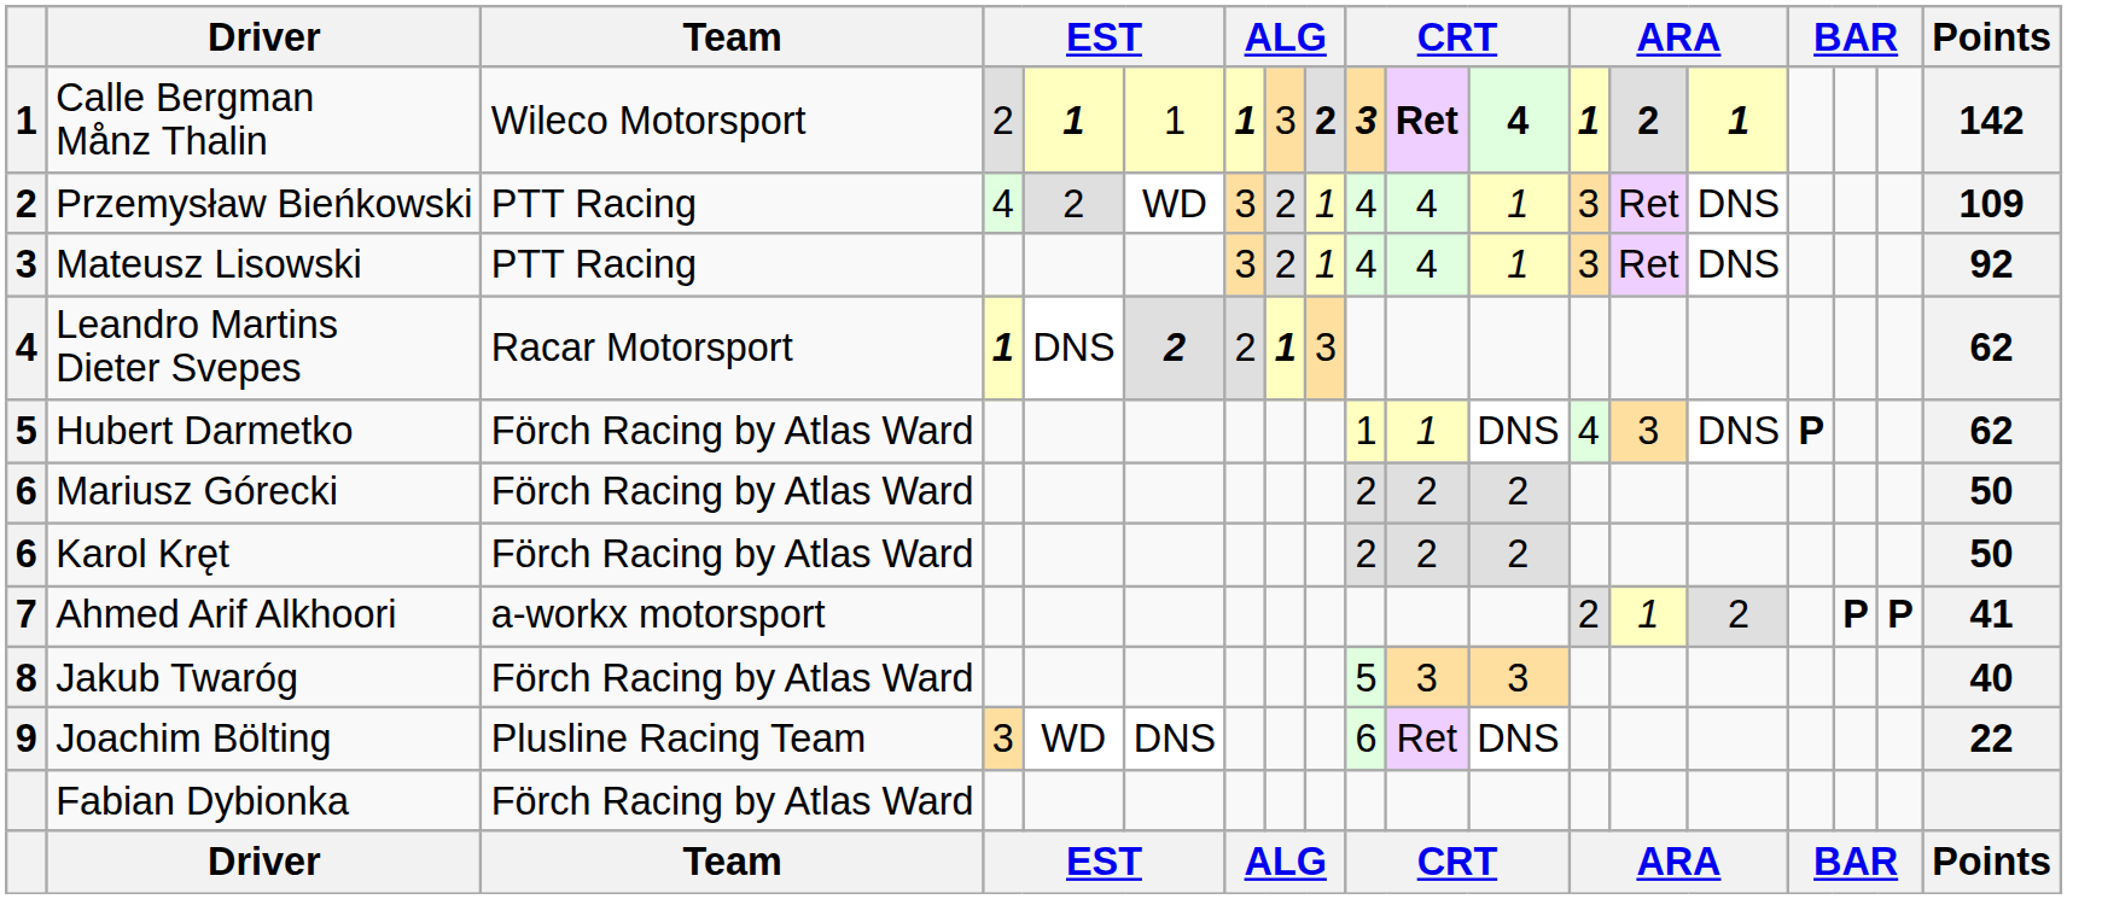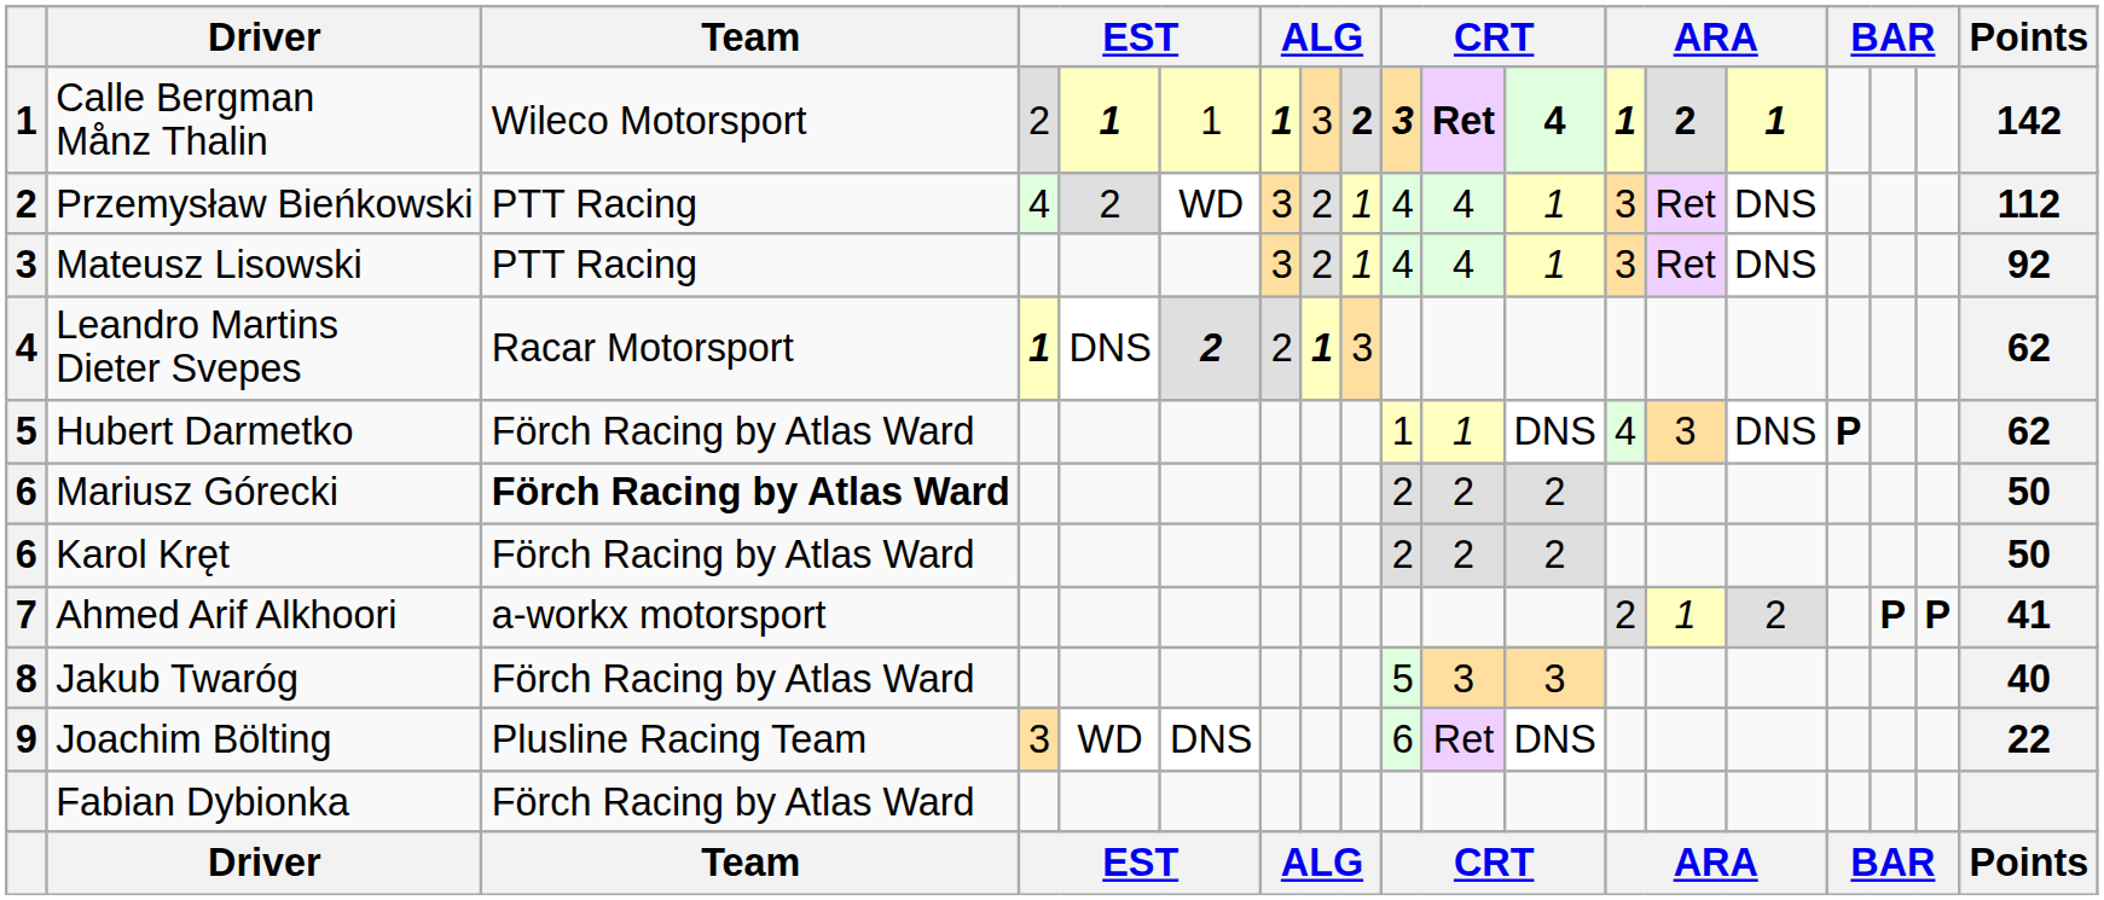Przemysław Bieńkowski | Points: 109 -> 112
Mariusz Górecki | Team: normal -> bold
